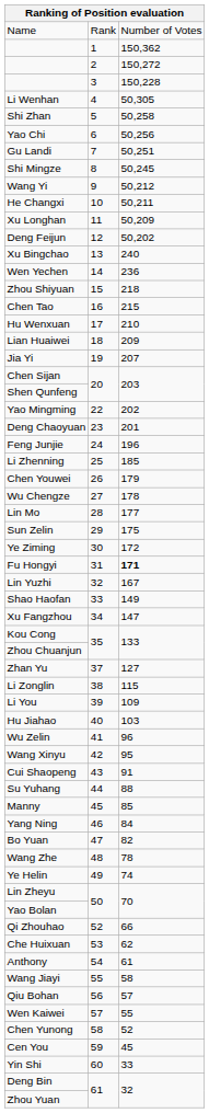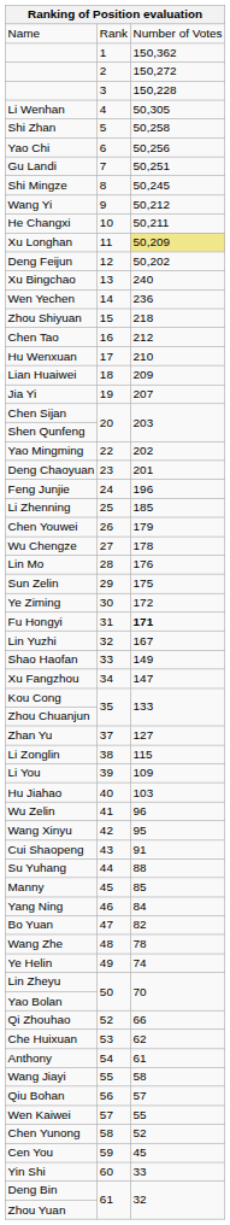Xu Longhan | column 3: no background -> khaki background
Chen Tao | column 3: 215 -> 212
Lin Mo | column 3: 177 -> 176
